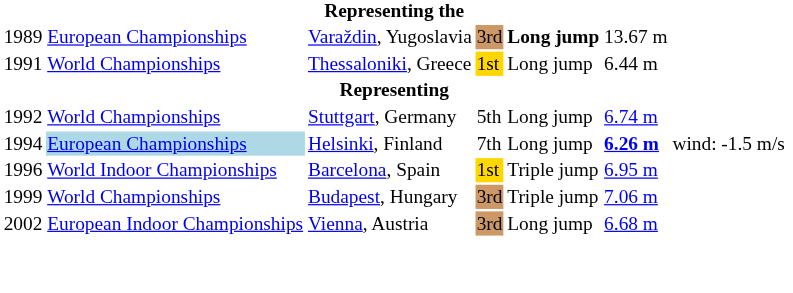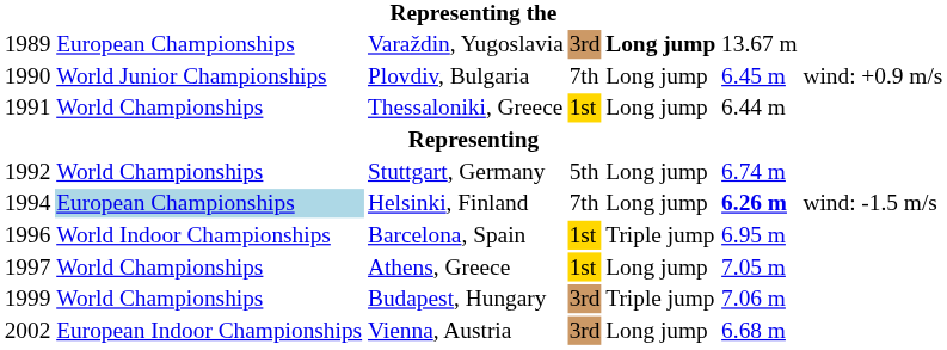+ row: 1990 | World Junior Championships | Plovdiv, Bulgaria | 7th | Long jump | 6.45 m | wind: +0.9 m/s
+ row: 1997 | World Championships | Athens, Greece | 1st | Long jump | 7.05 m
